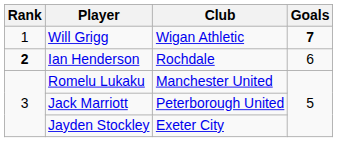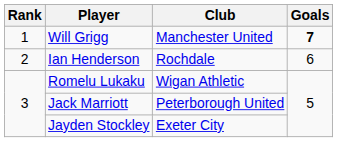Will Grigg | Club: Wigan Athletic -> Manchester United
Ian Henderson | Rank: bold -> normal
Romelu Lukaku | Club: Manchester United -> Wigan Athletic
